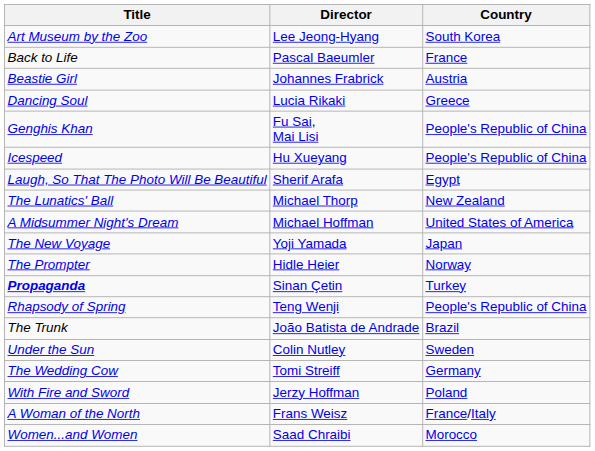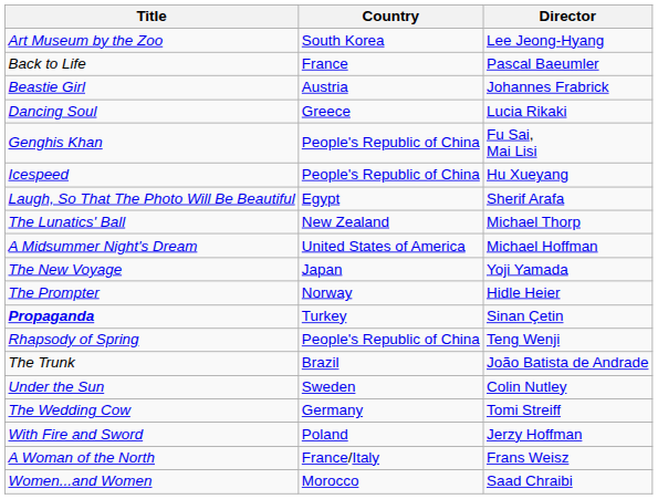columns swapped: Director <-> Country
